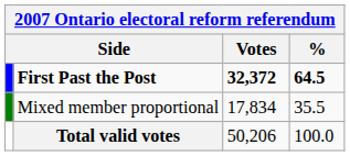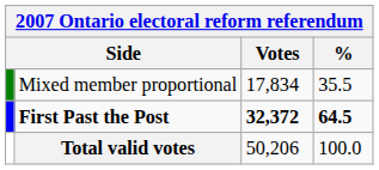rows swapped: First Past the Post <-> Mixed member proportional
